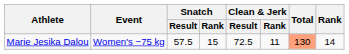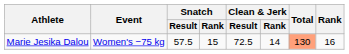Marie Jesika Dalou | Clean & Jerk / Rank: 11 -> 14
Marie Jesika Dalou | Rank: 14 -> 16
